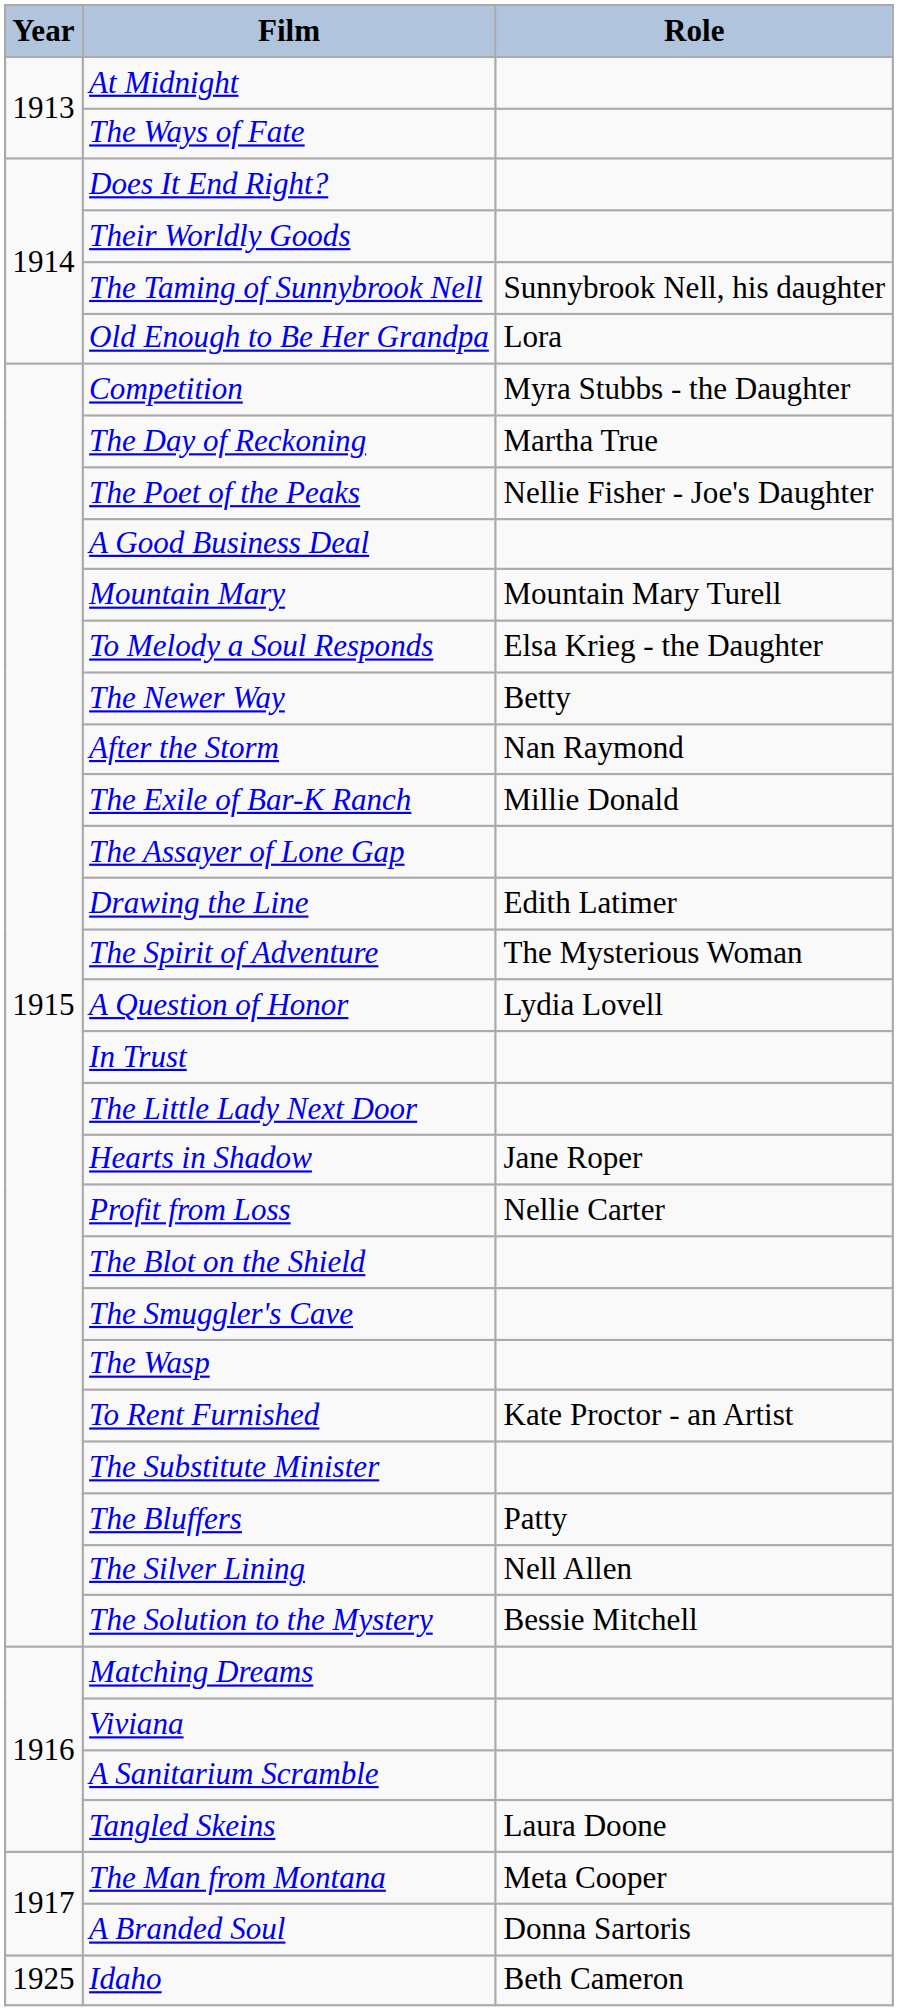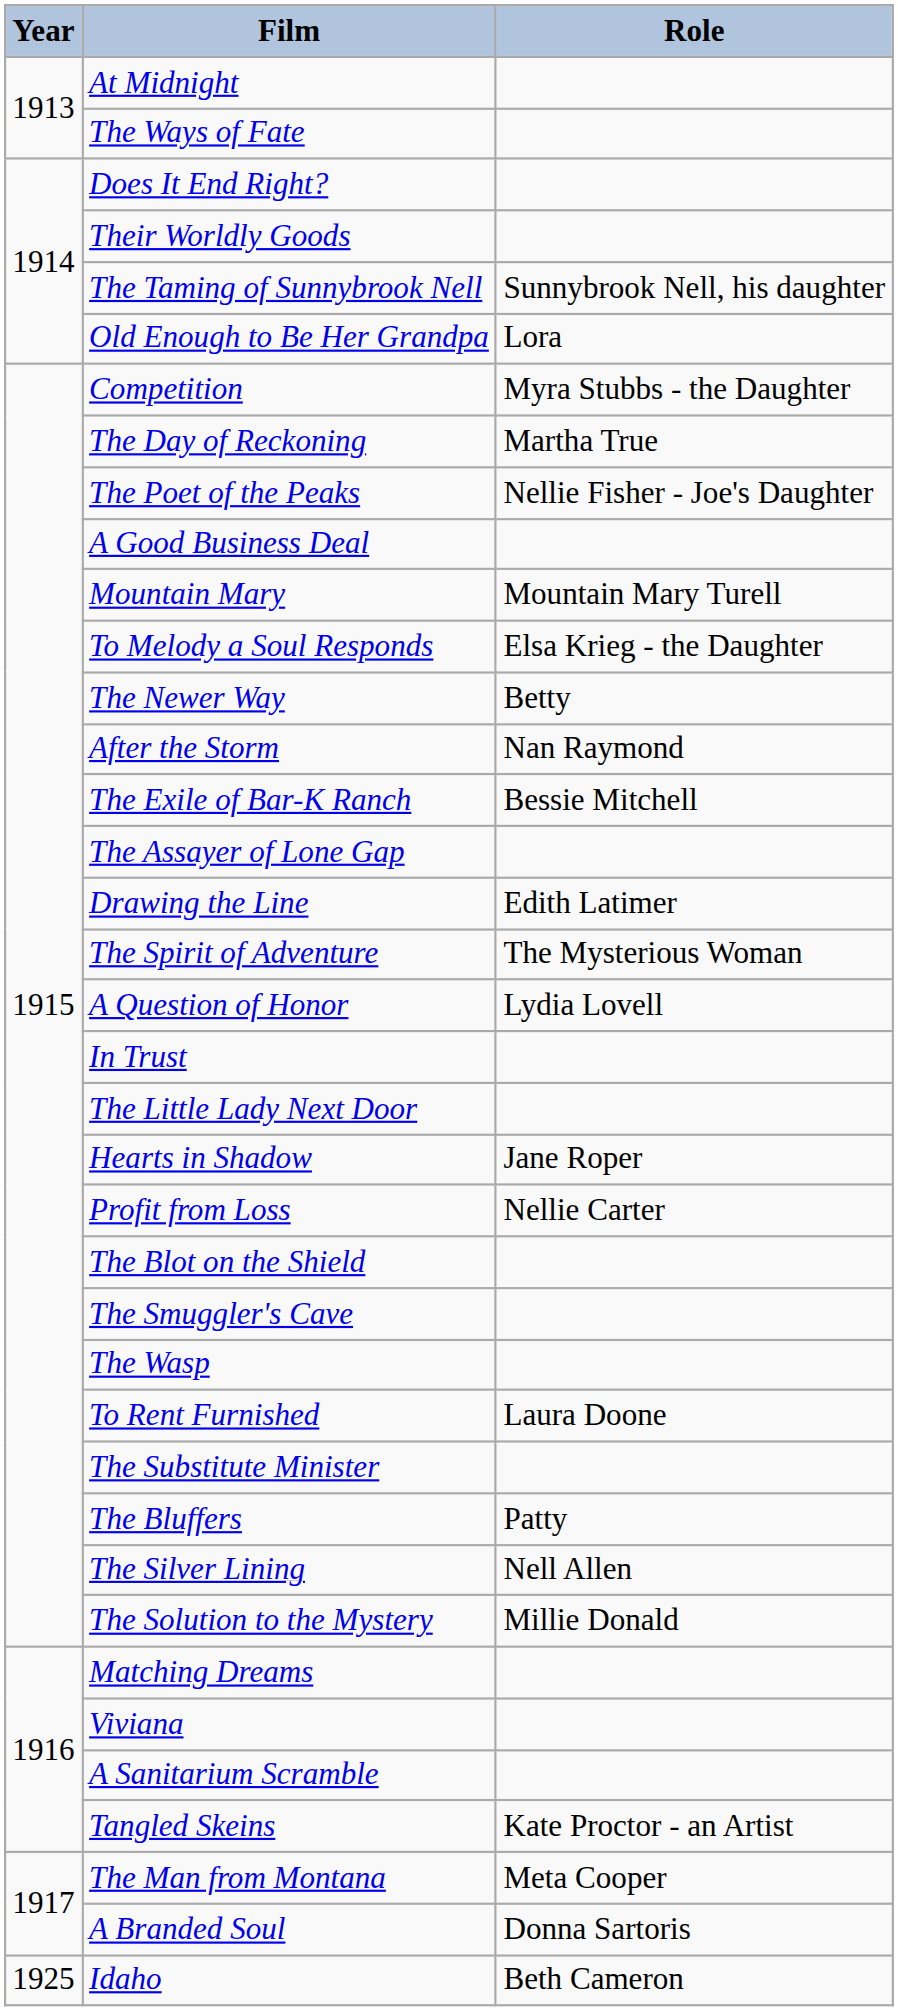The Exile of Bar-K Ranch | Role: Millie Donald -> Bessie Mitchell
To Rent Furnished | Role: Kate Proctor - an Artist -> Laura Doone
The Solution to the Mystery | Role: Bessie Mitchell -> Millie Donald
Tangled Skeins | Role: Laura Doone -> Kate Proctor - an Artist
